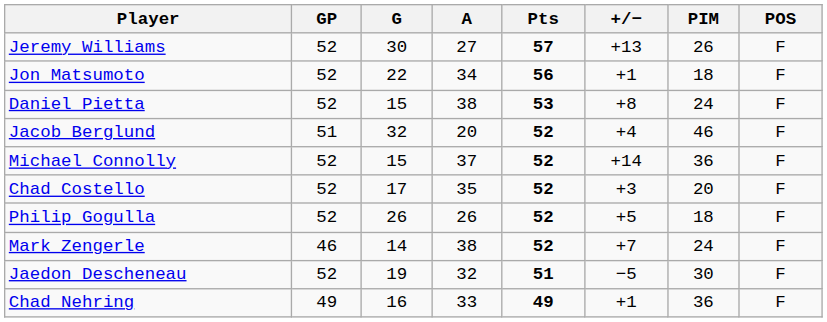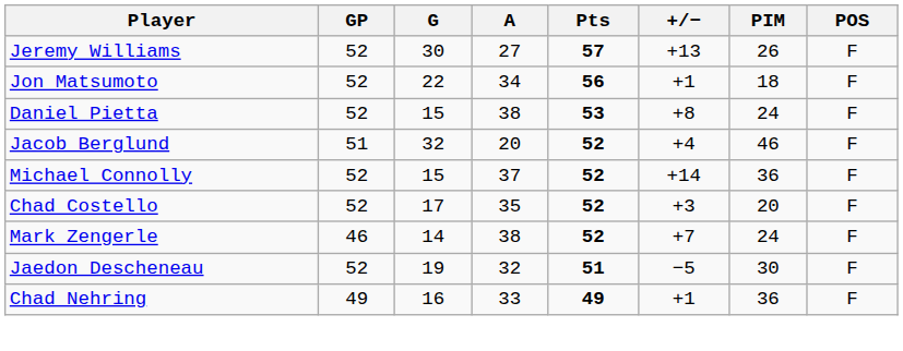- row: Philip Gogulla | 52 | 26 | 26 | 52 | +5 | 18 | F
